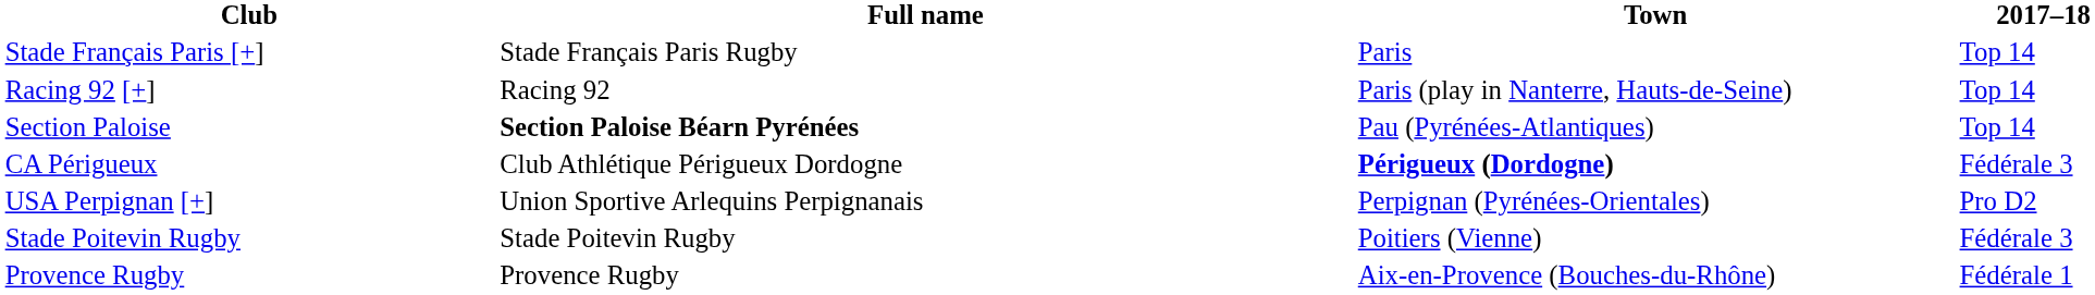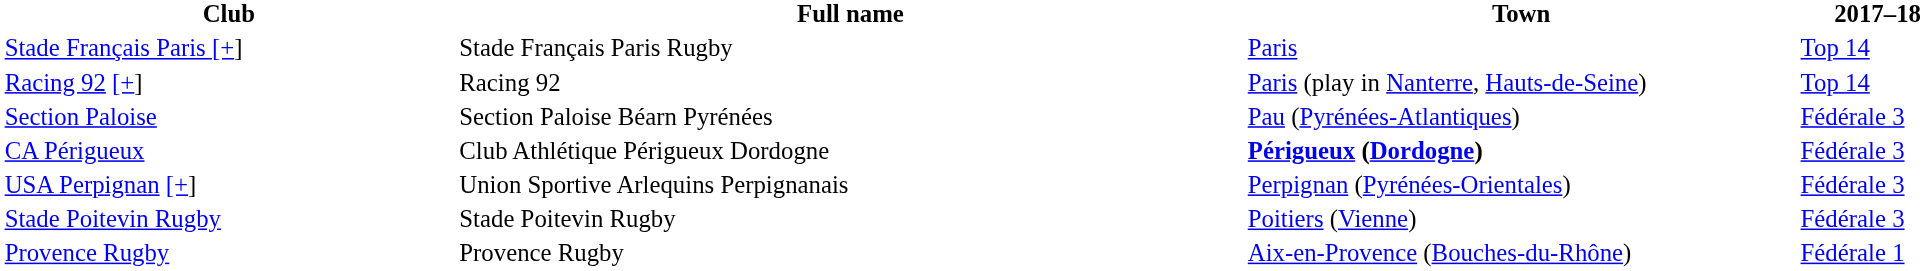Section Paloise | Full name: bold -> normal
Section Paloise | 2017–18: Top 14 -> Fédérale 3
USA Perpignan [+] | 2017–18: Pro D2 -> Fédérale 3
